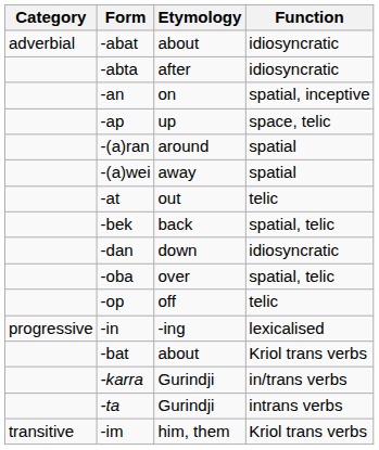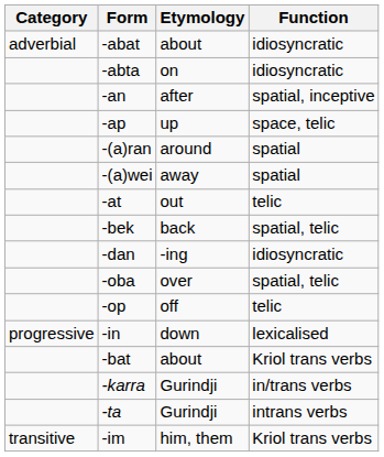-abta | Etymology: after -> on
-an | Etymology: on -> after
-dan | Etymology: down -> -ing
-in | Etymology: -ing -> down
